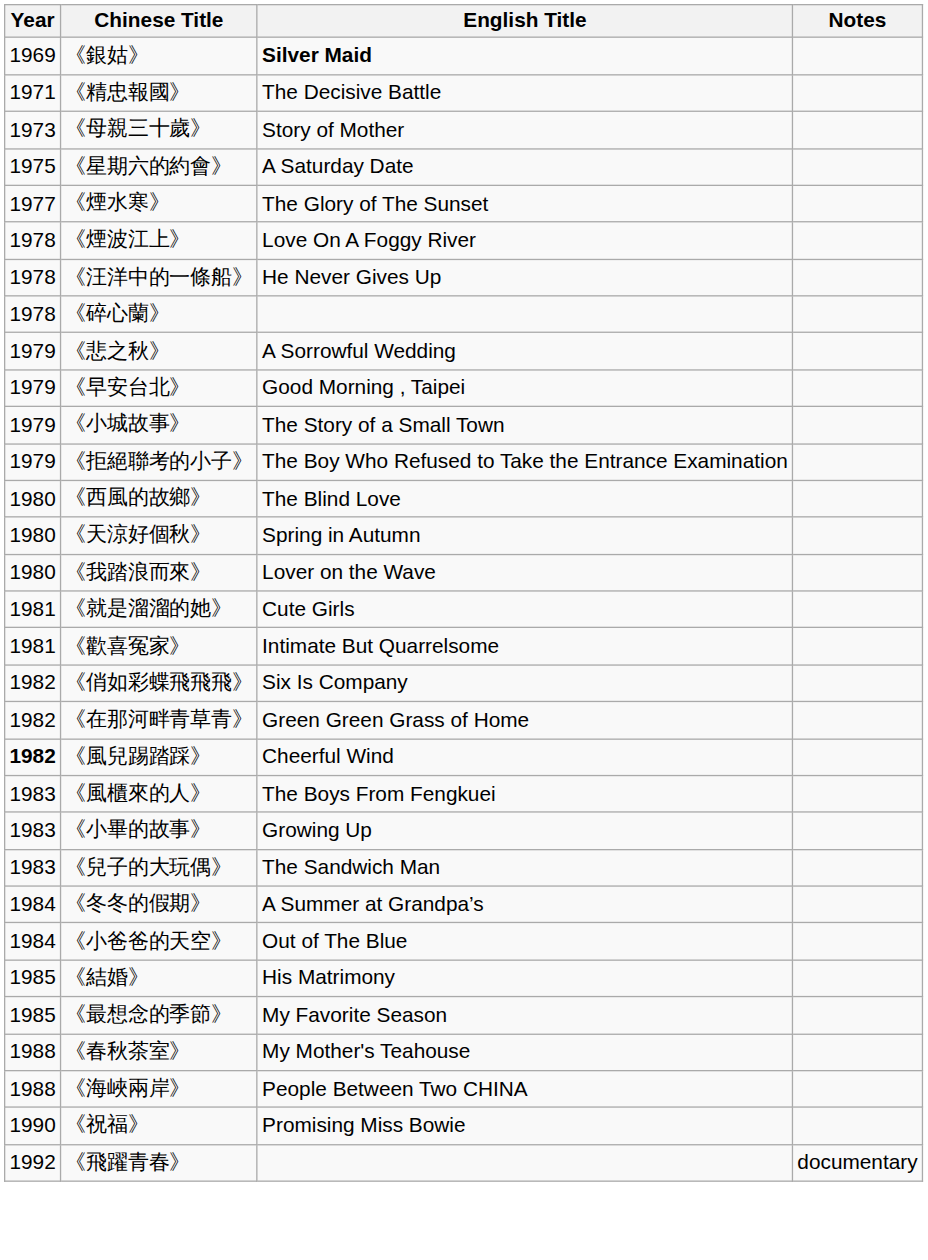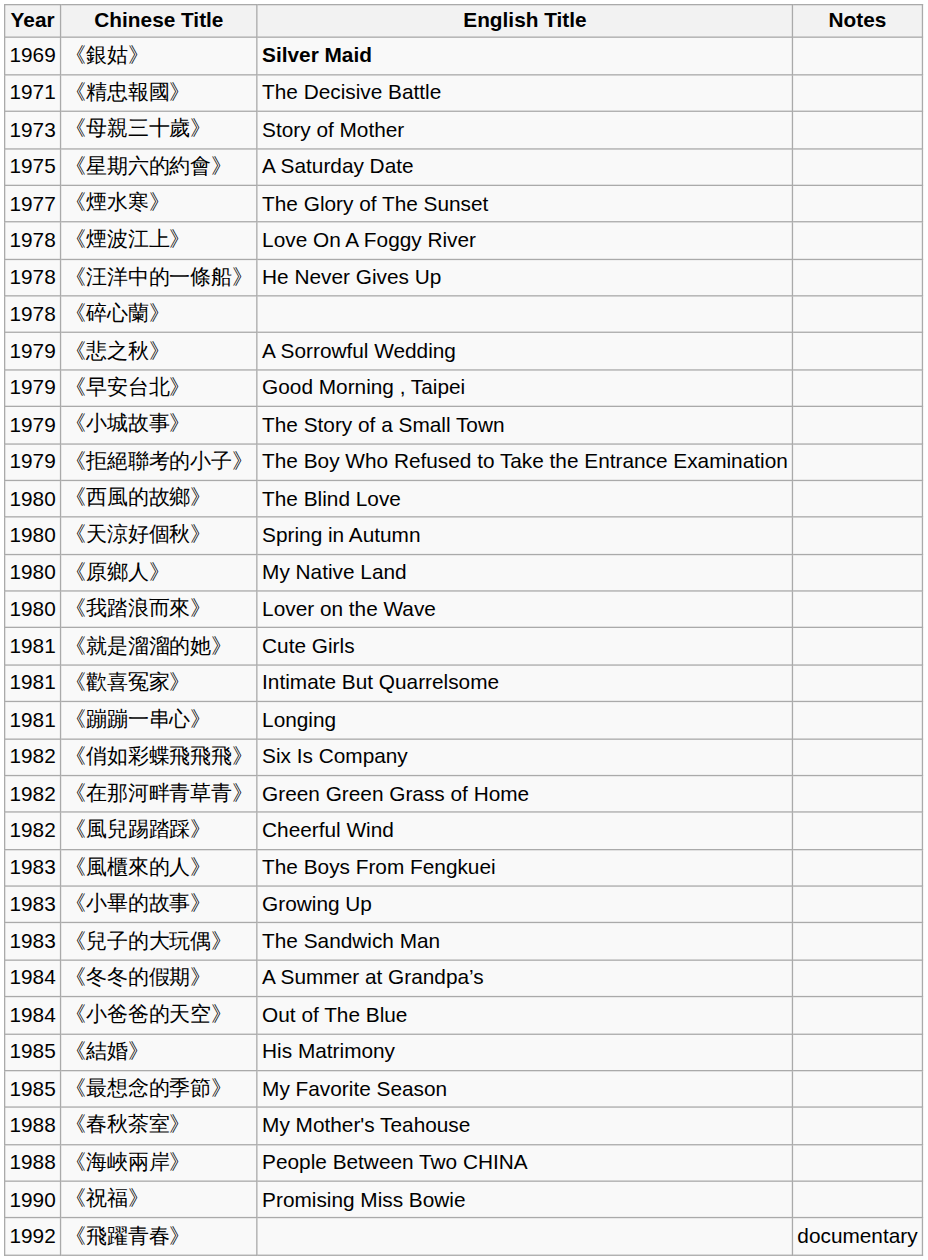+ row: 1980 | 《原鄉人》 | My Native Land
+ row: 1981 | 《蹦蹦一串心》 | Longing
《風兒踢踏踩》 | Year: bold -> normal
